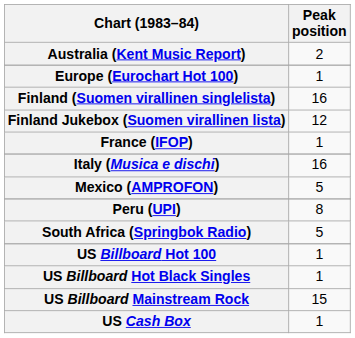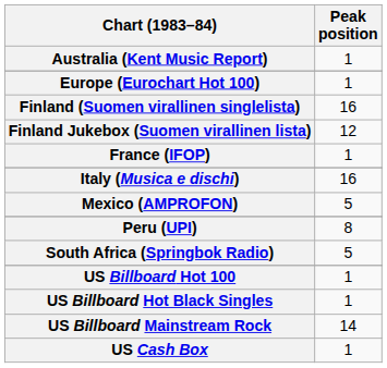Australia (Kent Music Report) | Peak position: 2 -> 1
US Billboard Mainstream Rock | Peak position: 15 -> 14
